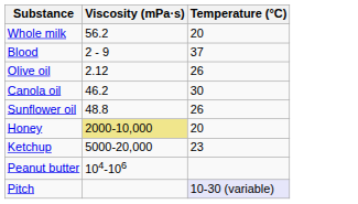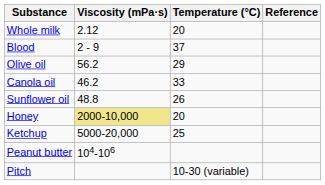+ column: Reference
Whole milk | Viscosity (mPa·s): 56.2 -> 2.12
Olive oil | Viscosity (mPa·s): 2.12 -> 56.2
Olive oil | Temperature (°C): 26 -> 29
Canola oil | Temperature (°C): 30 -> 33
Ketchup | Temperature (°C): 23 -> 25
Pitch | Temperature (°C): lavender background -> no background
